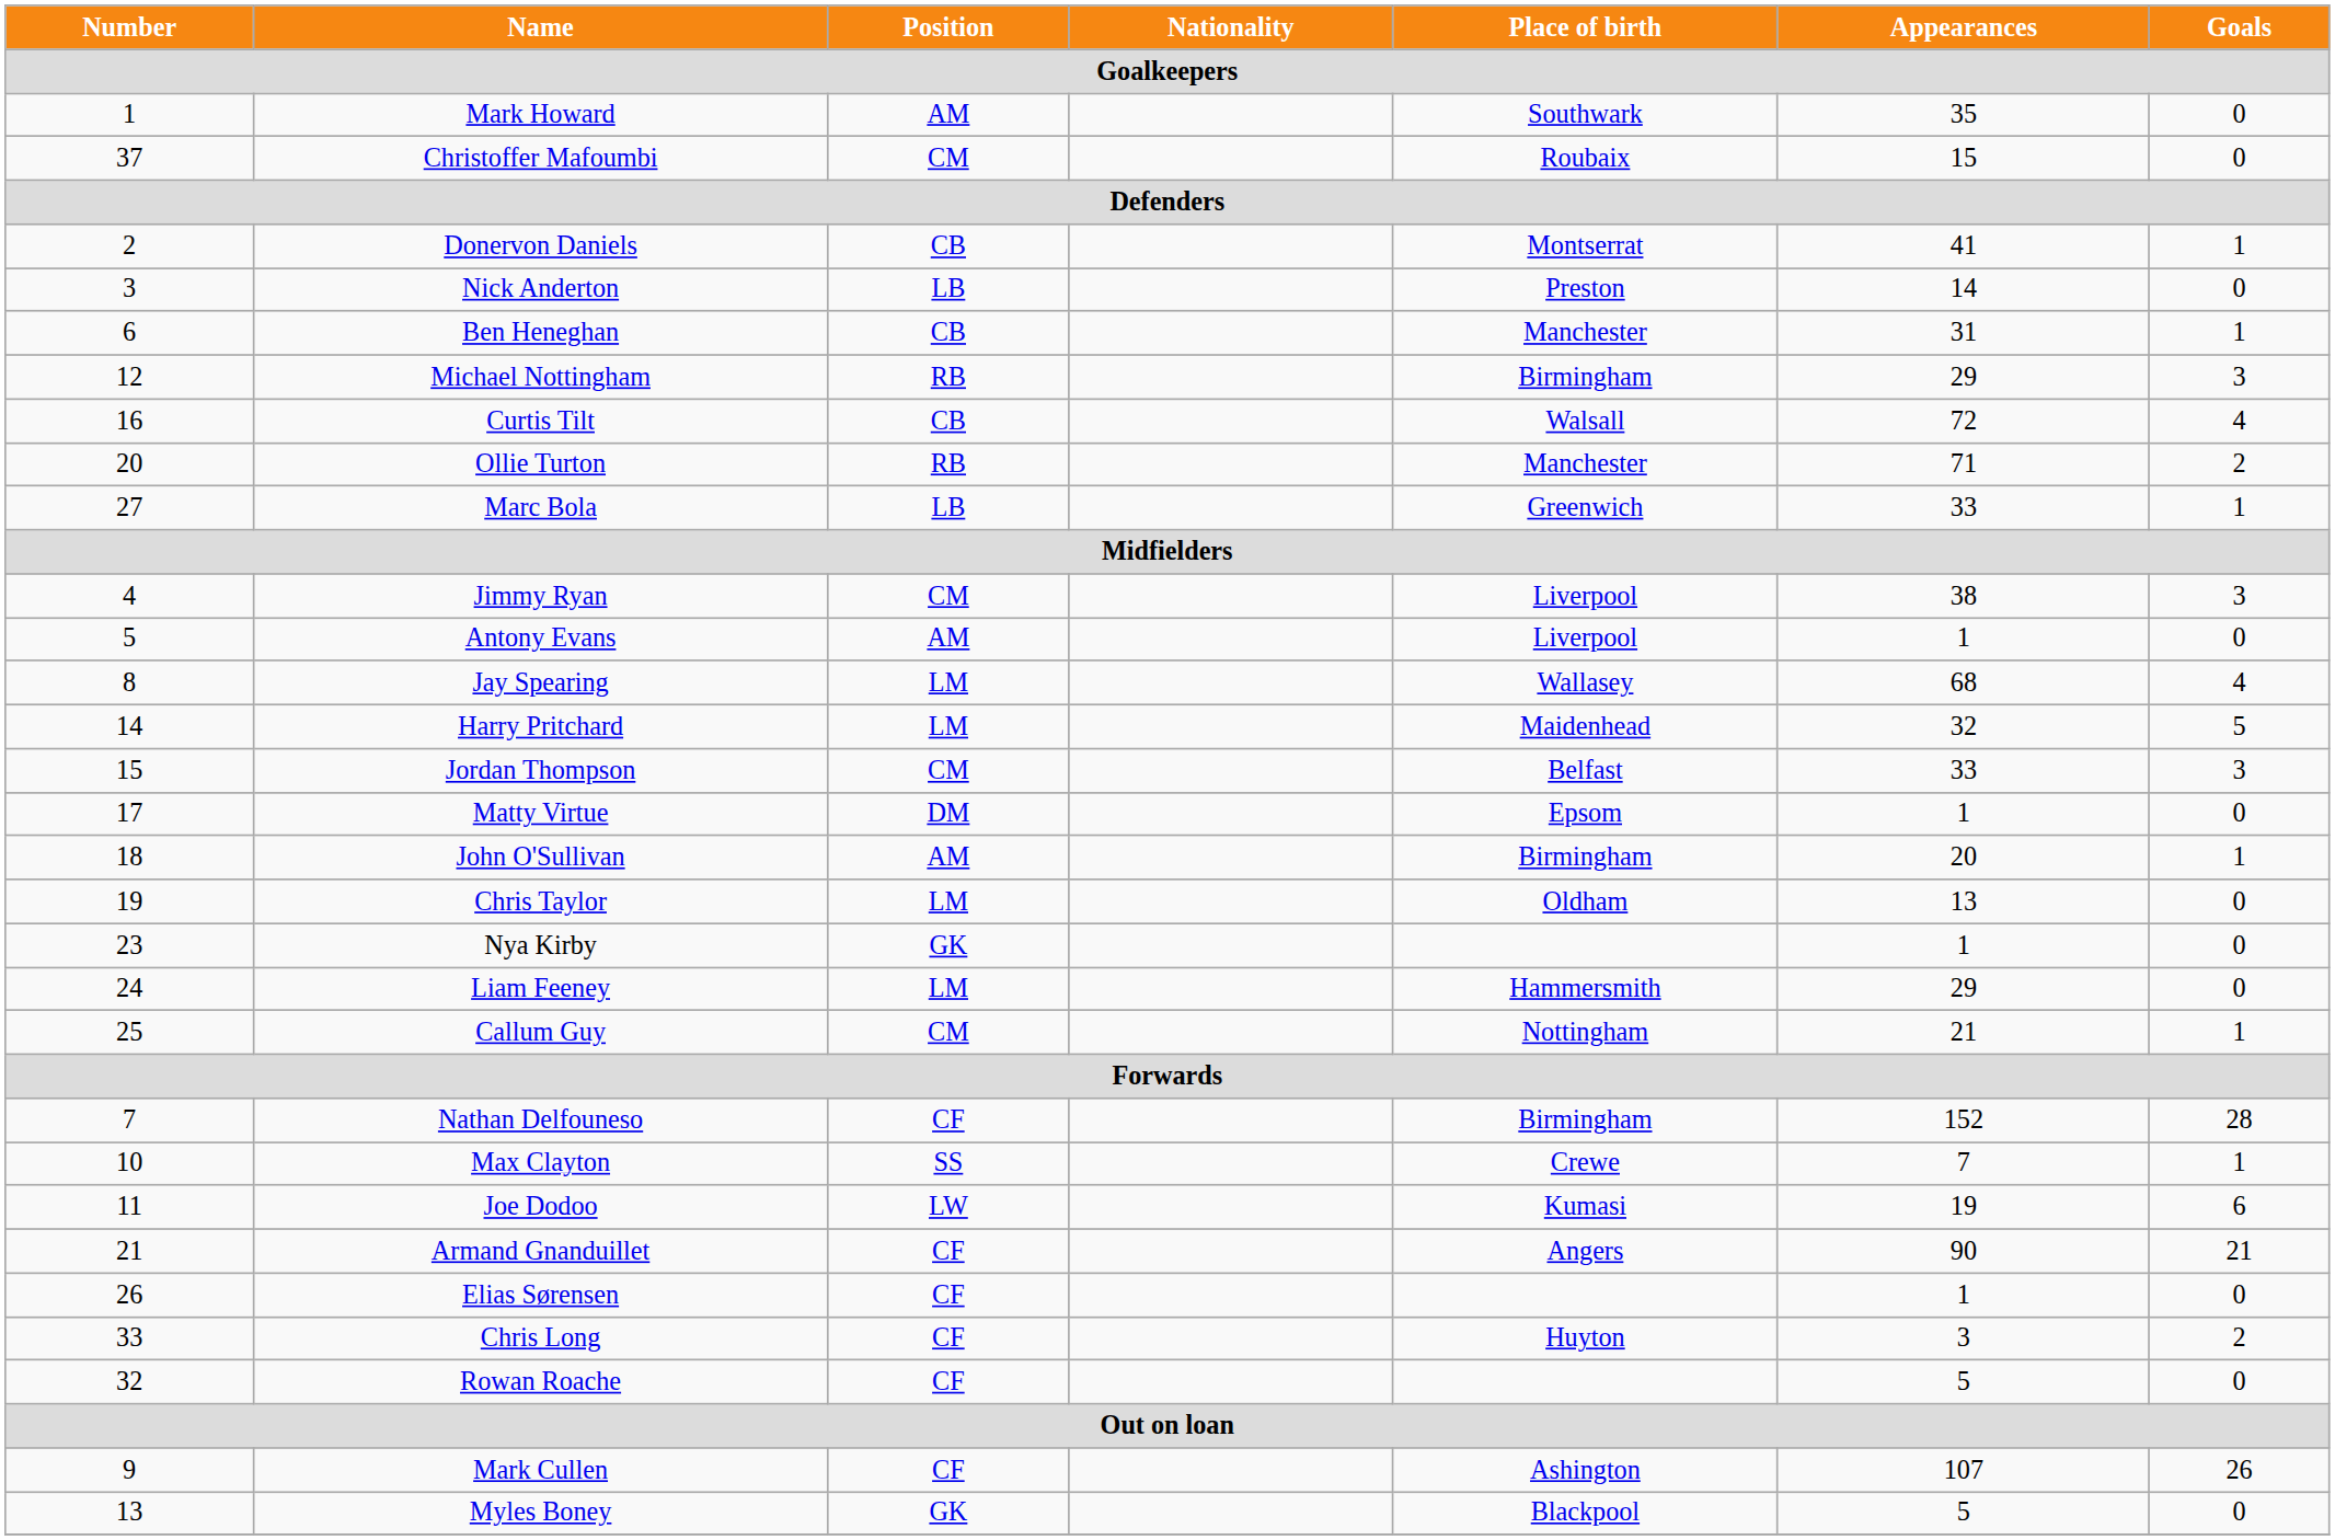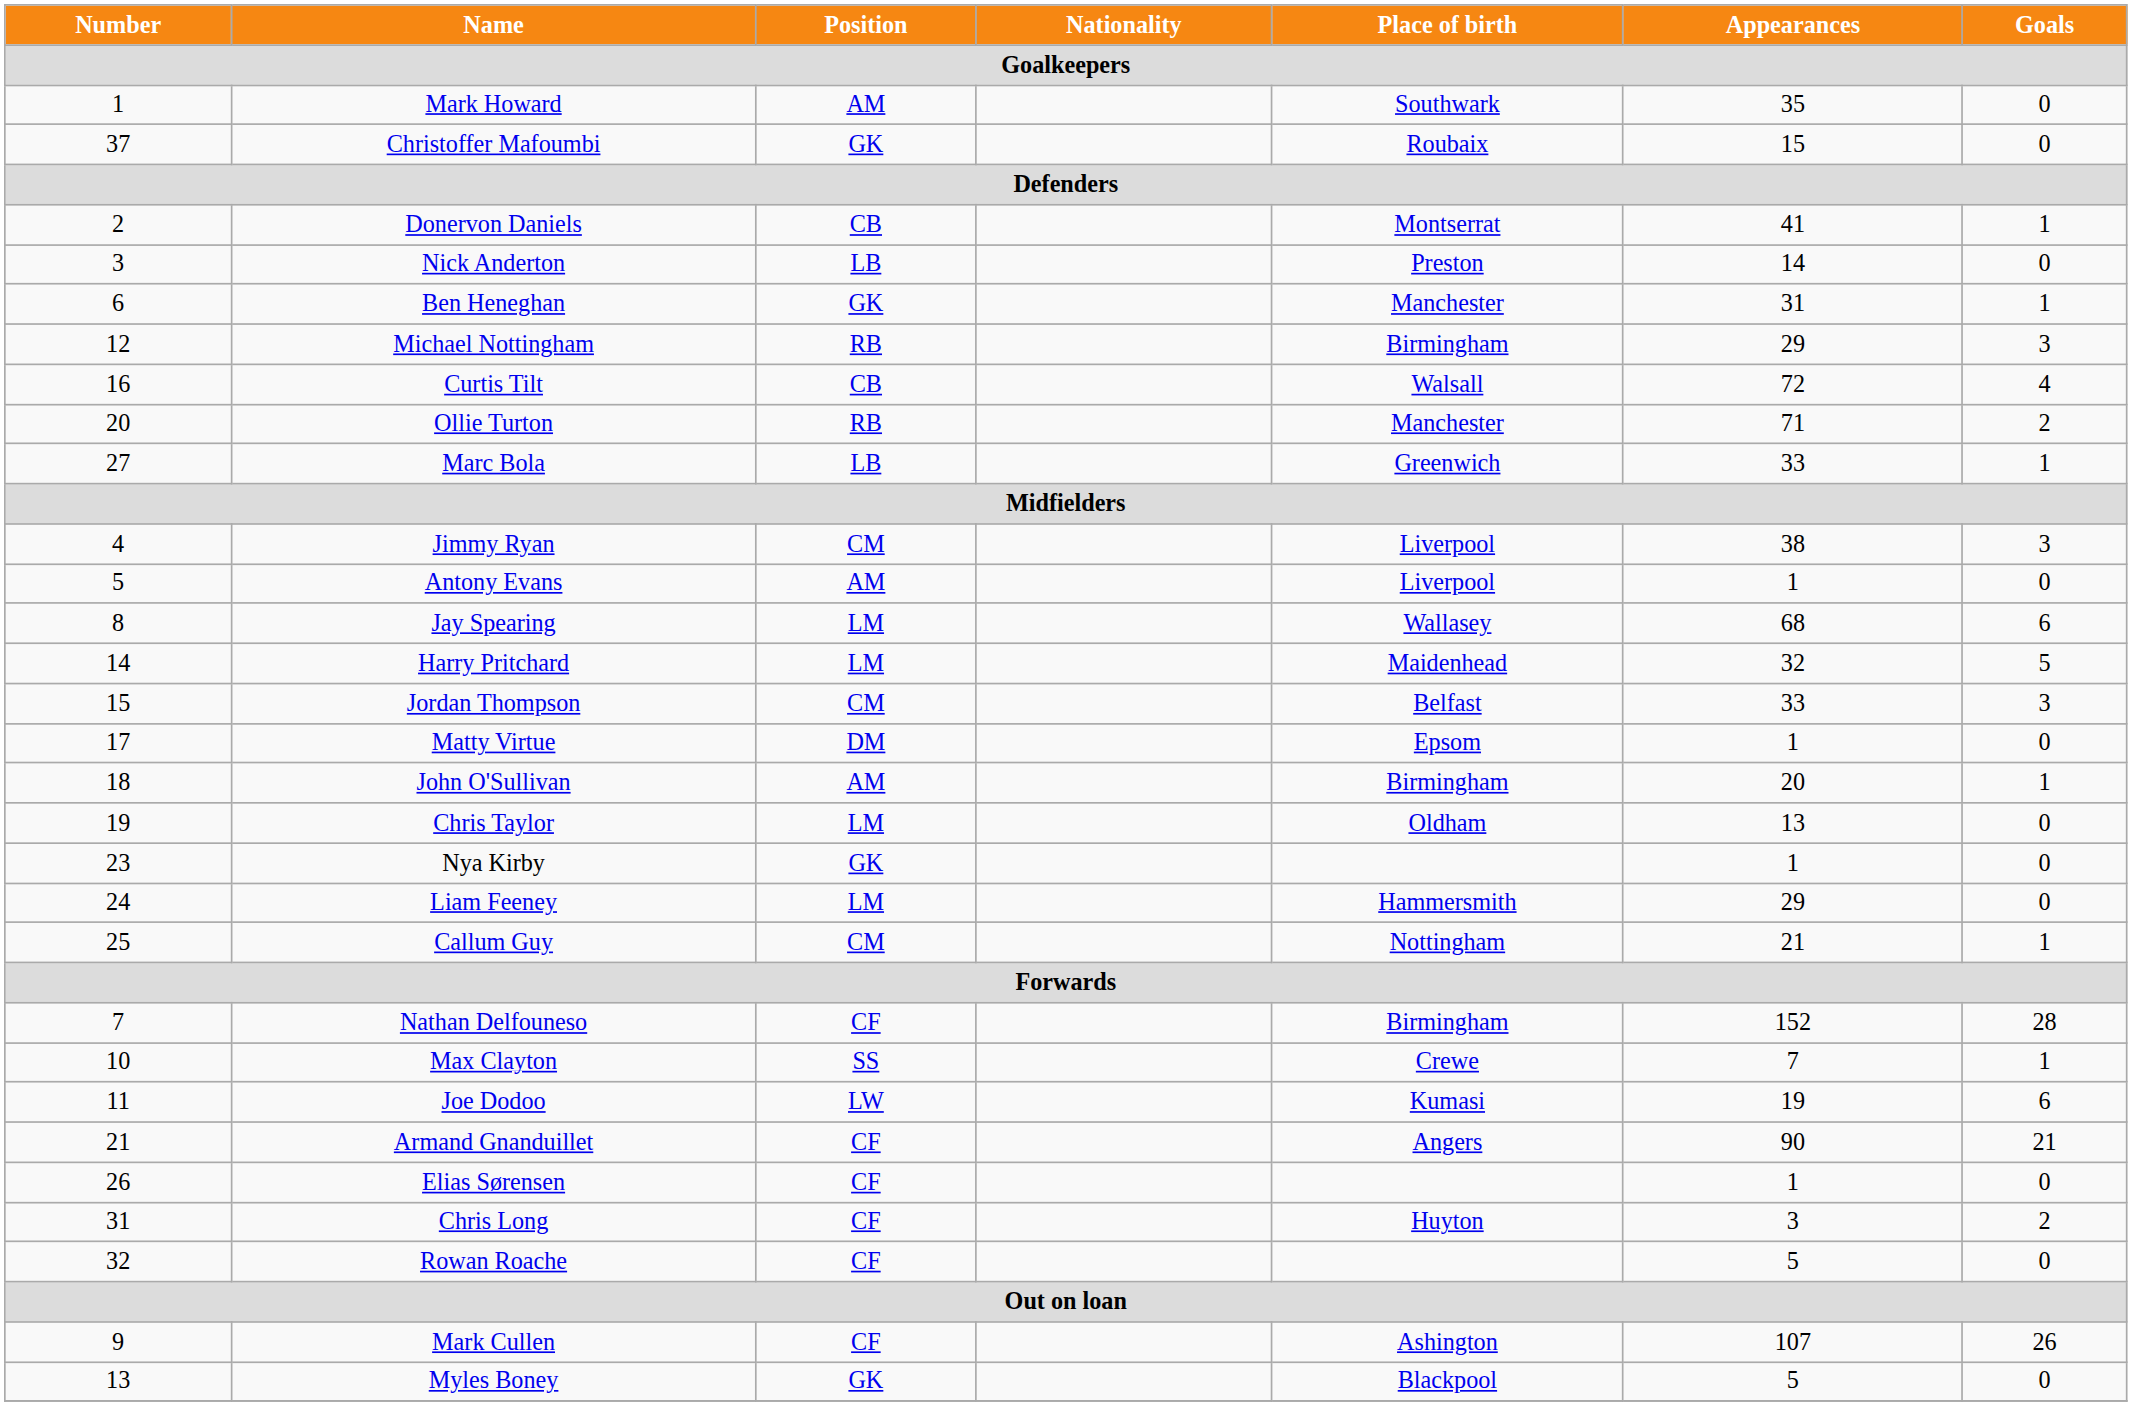Christoffer Mafoumbi | Position: CM -> GK
Ben Heneghan | Position: CB -> GK
Jay Spearing | Goals: 4 -> 6
Chris Long | Number: 33 -> 31
